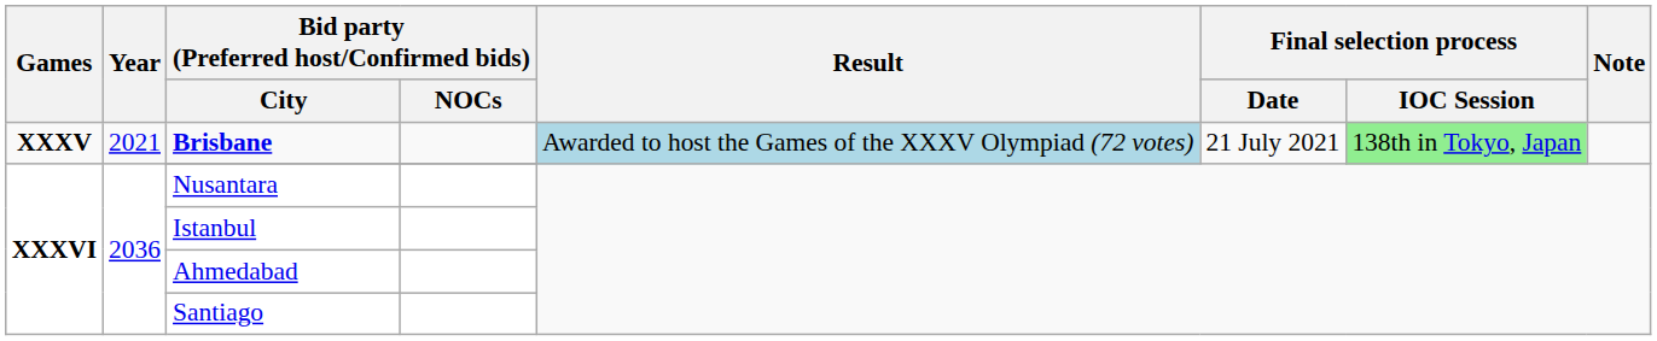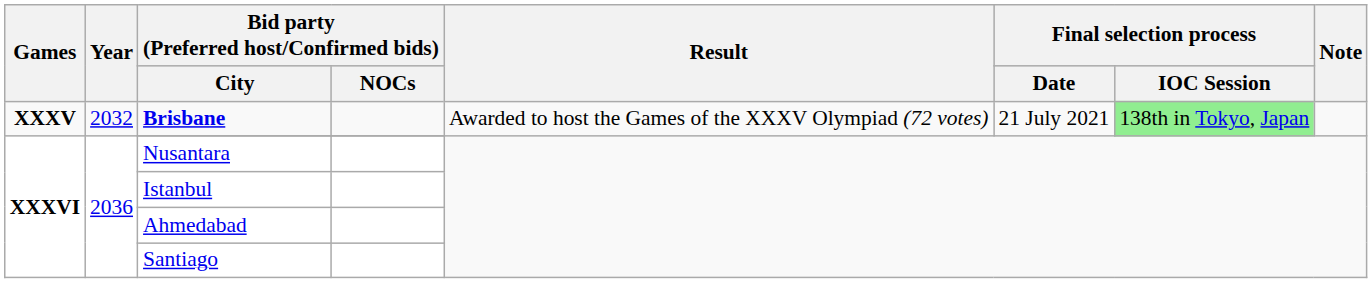Brisbane | Year: 2021 -> 2032
Brisbane | Result: lightblue background -> no background
